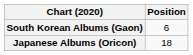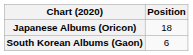rows swapped: Japanese Albums (Oricon) <-> South Korean Albums (Gaon)
